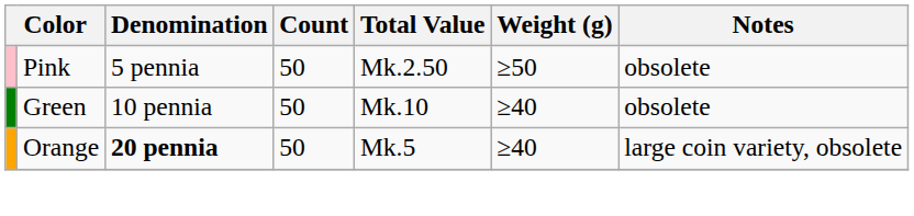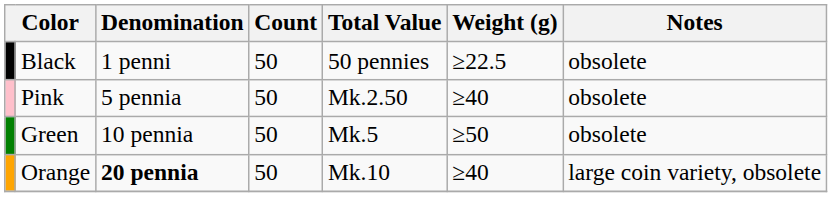+ row: Black | 1 penni | 50 | 50 pennies | ≥22.5 | obsolete
Pink | Weight (g): ≥50 -> ≥40
Green | Total Value: Mk.10 -> Mk.5
Green | Weight (g): ≥40 -> ≥50
Orange | Total Value: Mk.5 -> Mk.10
